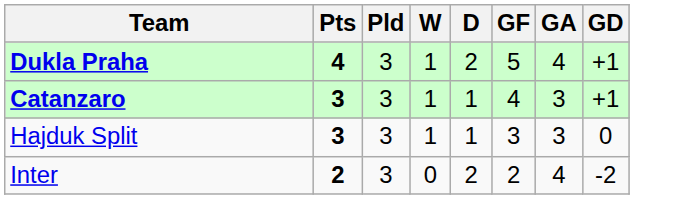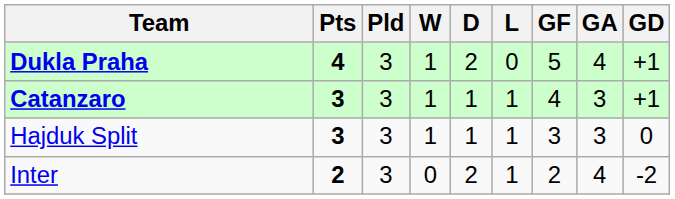+ column: L | 0 | 1 | 1 | 1
